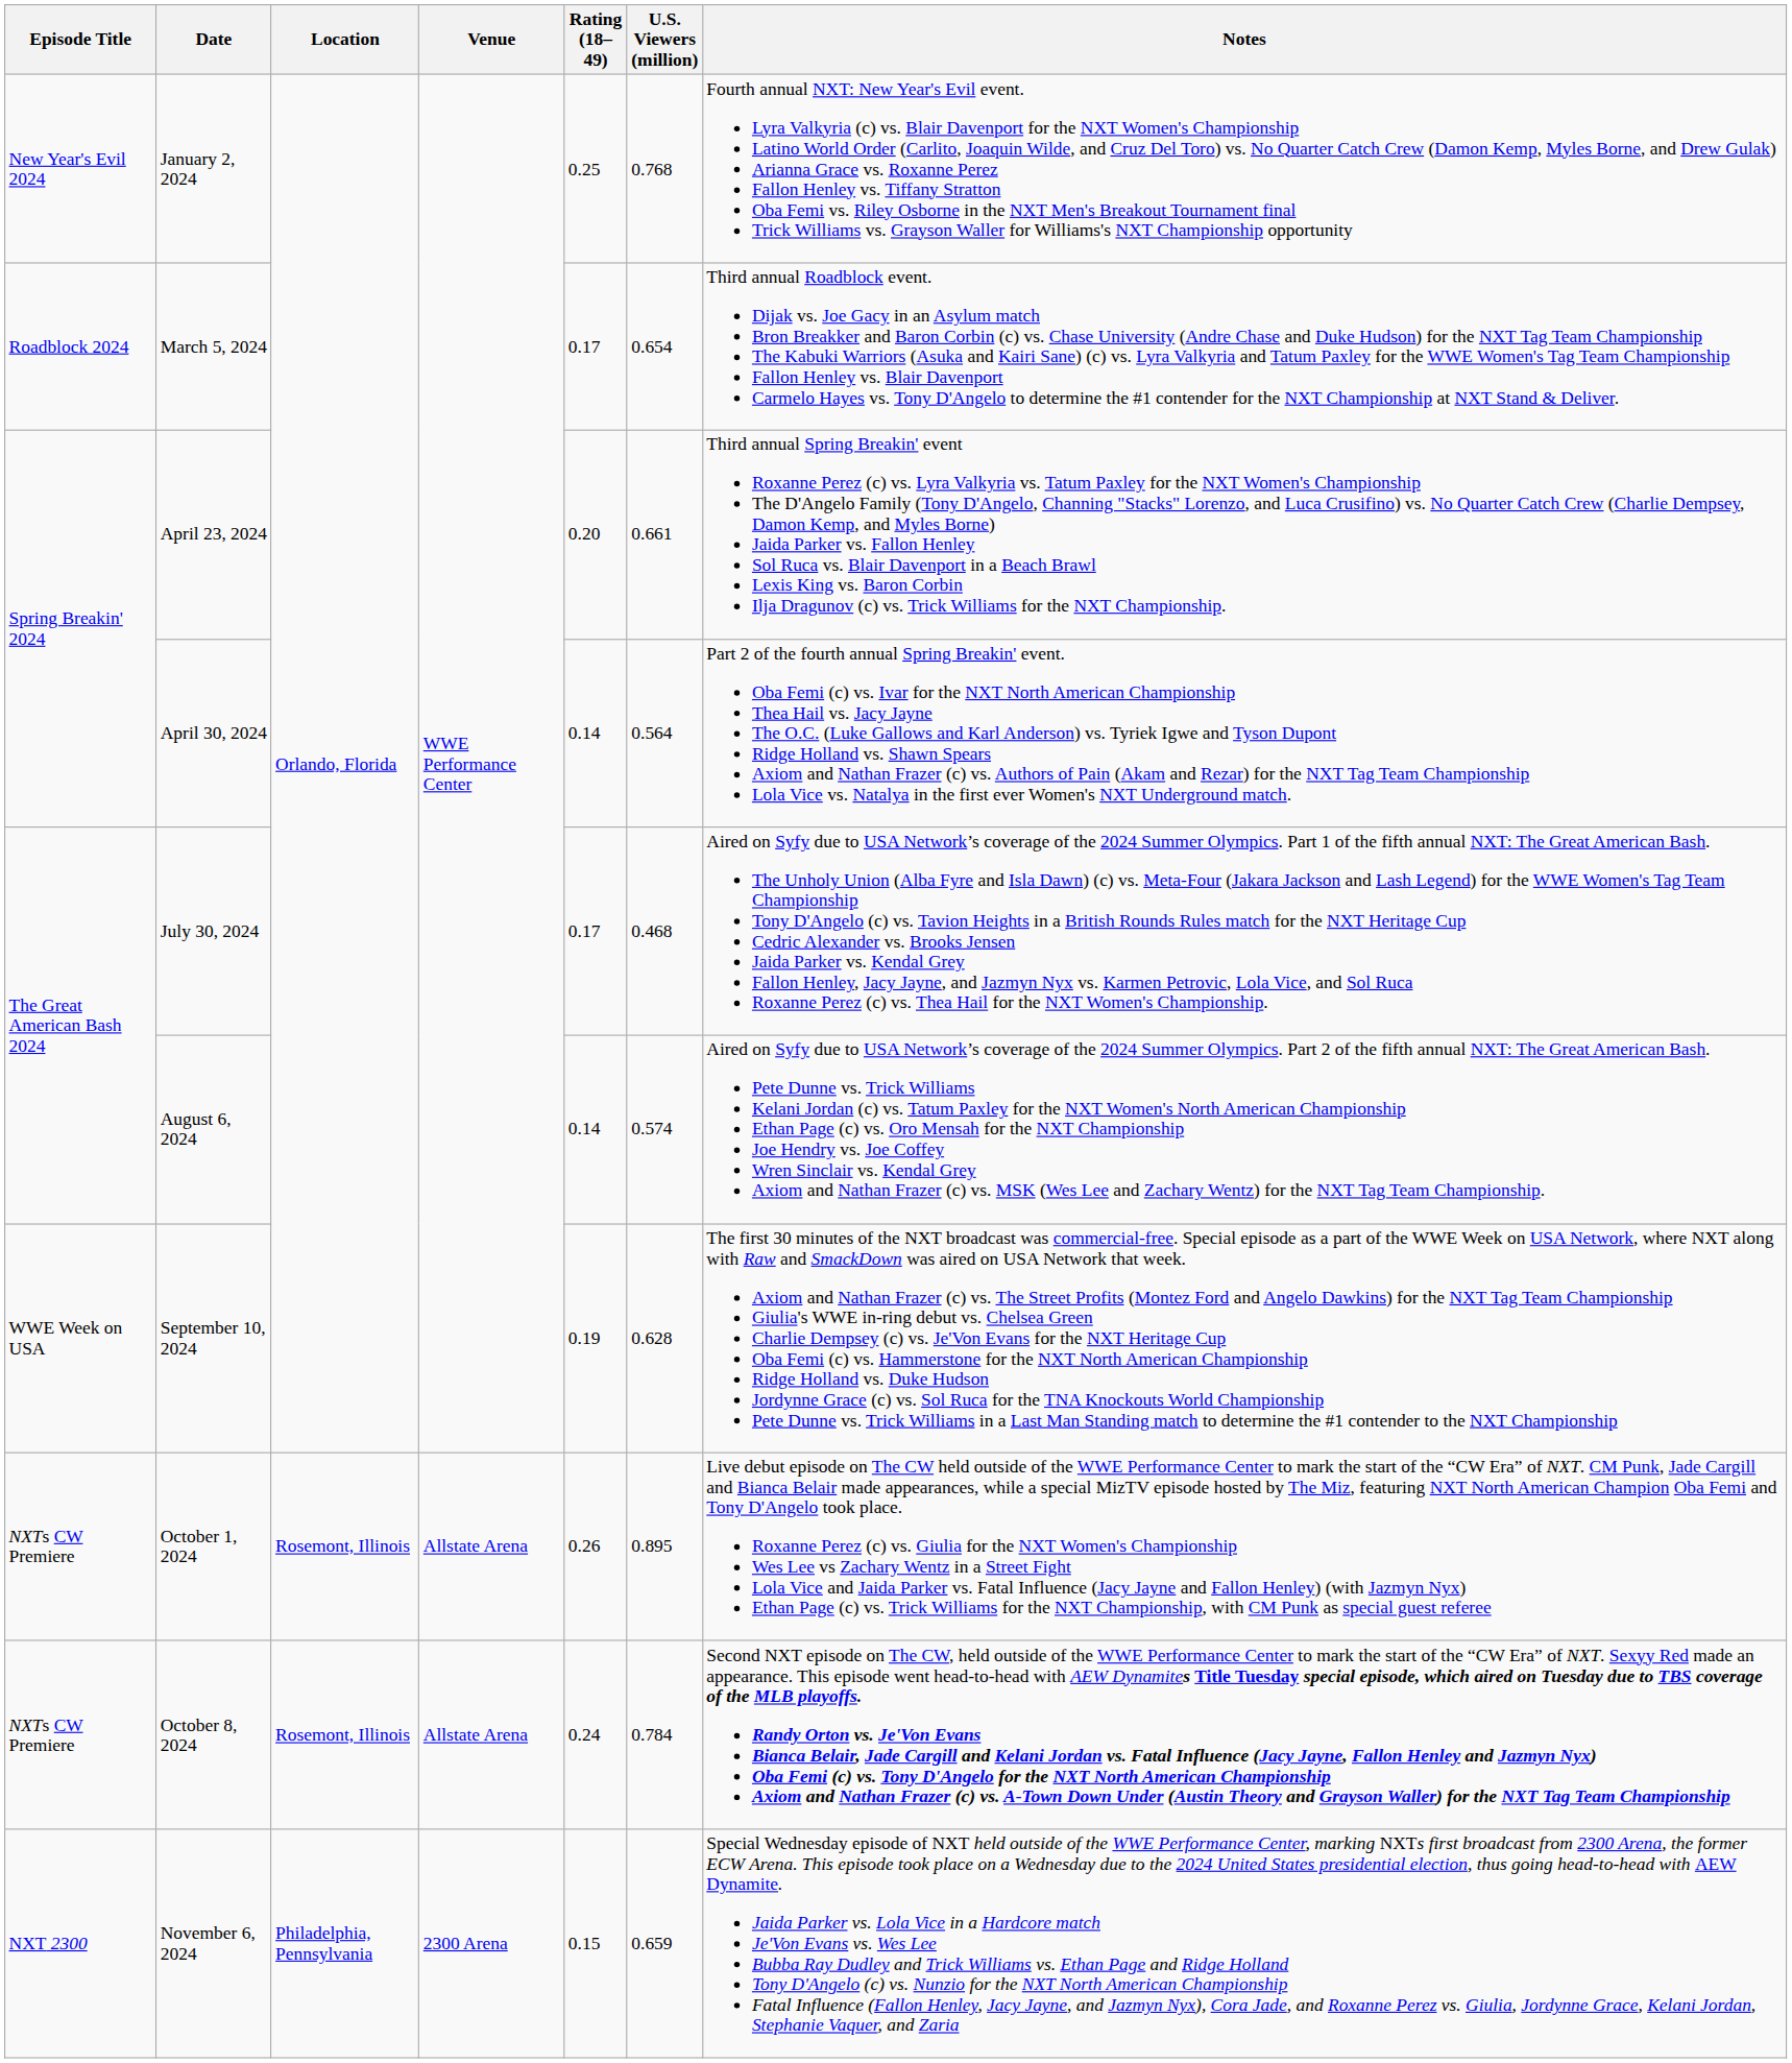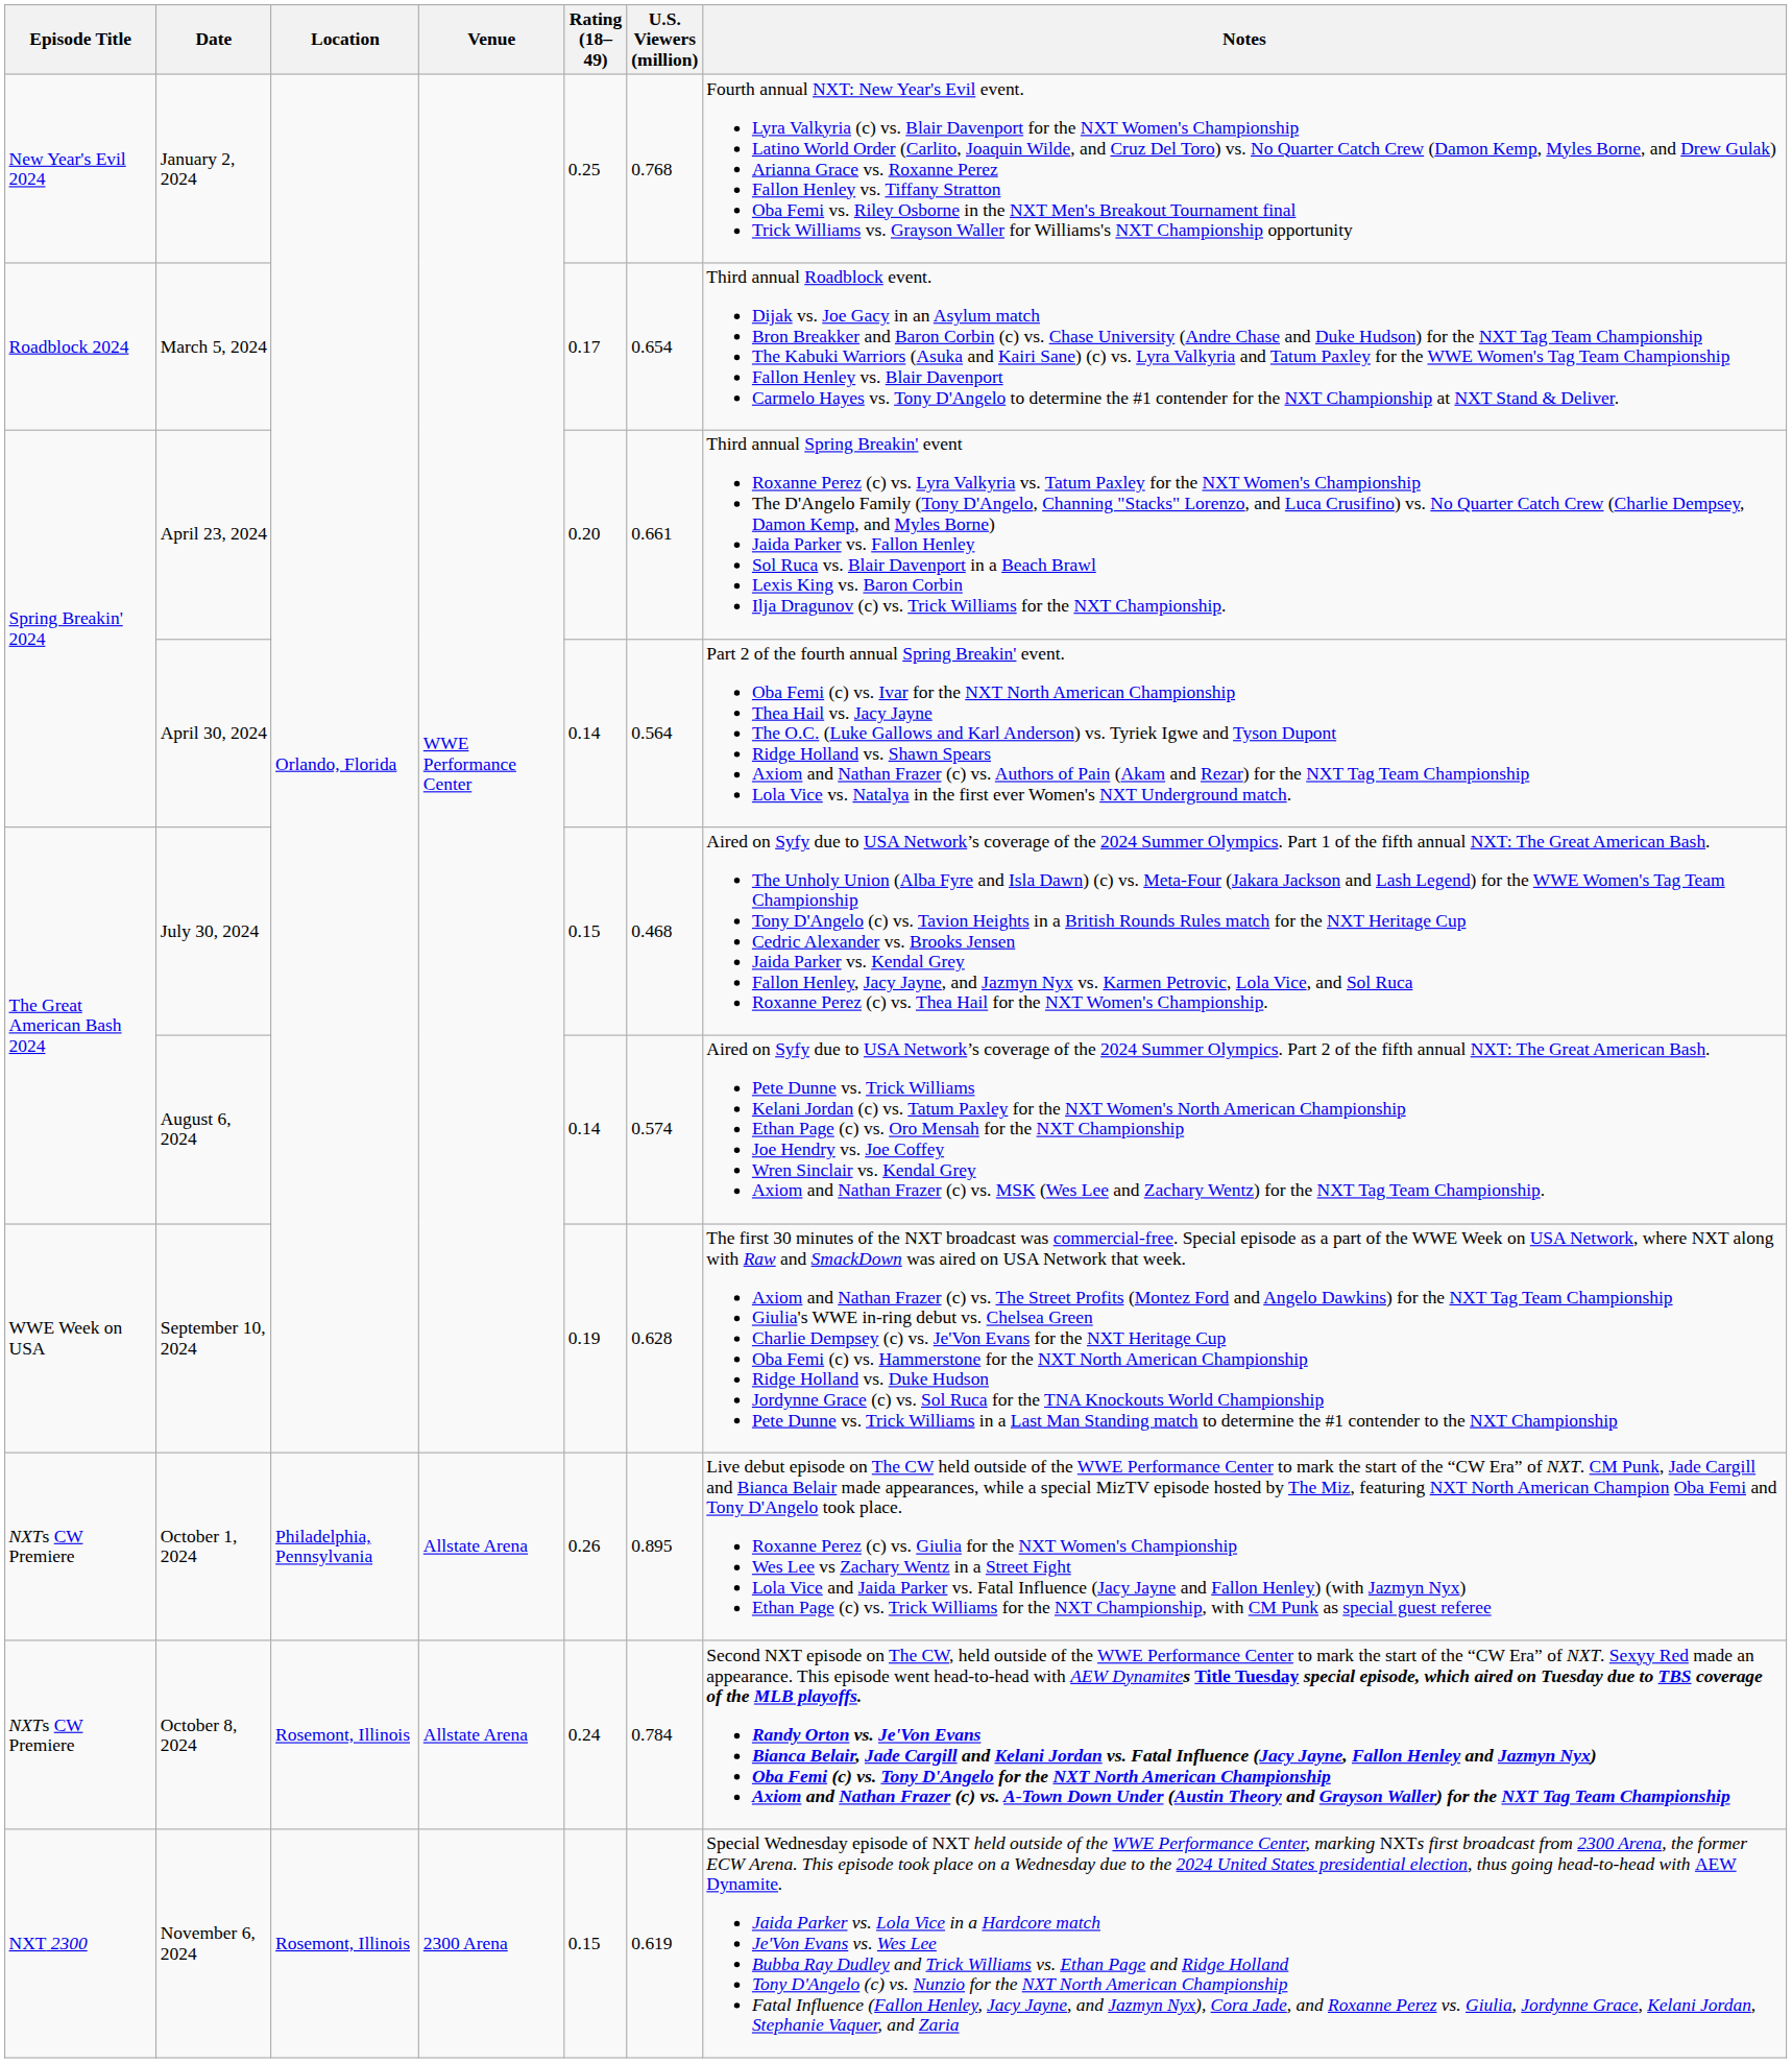July 30, 2024 | Rating (18–49): 0.17 -> 0.15
October 1, 2024 | Location: Rosemont, Illinois -> Philadelphia, Pennsylvania
November 6, 2024 | Location: Philadelphia, Pennsylvania -> Rosemont, Illinois
November 6, 2024 | U.S. Viewers (million): 0.659 -> 0.619
